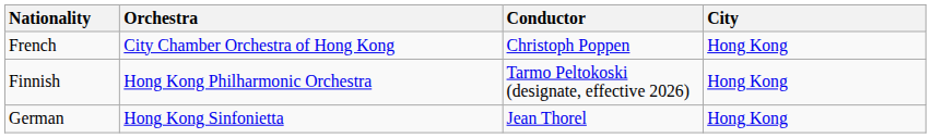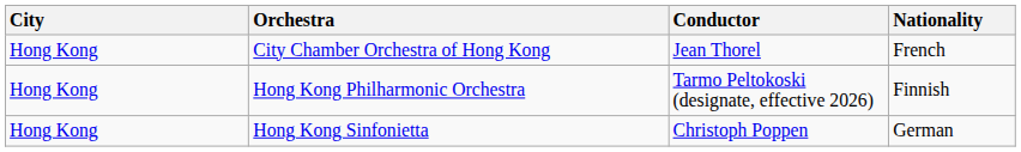columns swapped: City <-> Nationality
City Chamber Orchestra of Hong Kong | Conductor: Christoph Poppen -> Jean Thorel
Hong Kong Sinfonietta | Conductor: Jean Thorel -> Christoph Poppen
